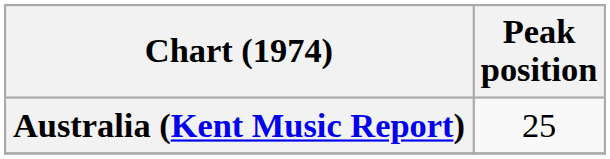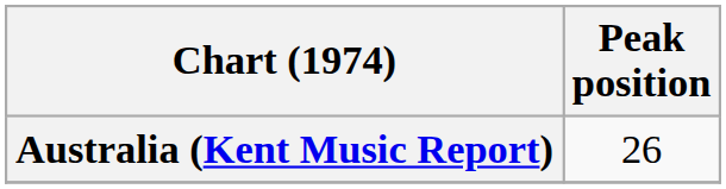Australia (Kent Music Report) | Peak position: 25 -> 26
